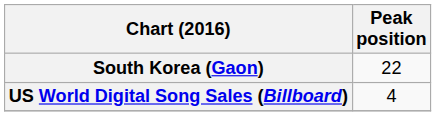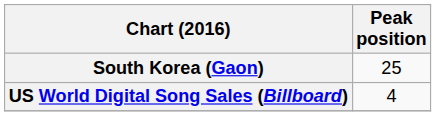South Korea (Gaon) | Peak position: 22 -> 25
